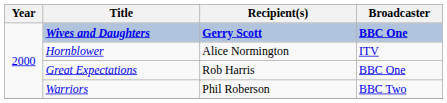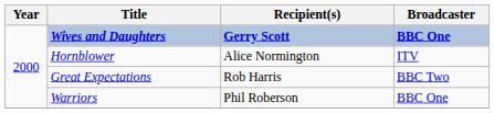Great Expectations | Broadcaster: BBC One -> BBC Two
Warriors | Broadcaster: BBC Two -> BBC One
